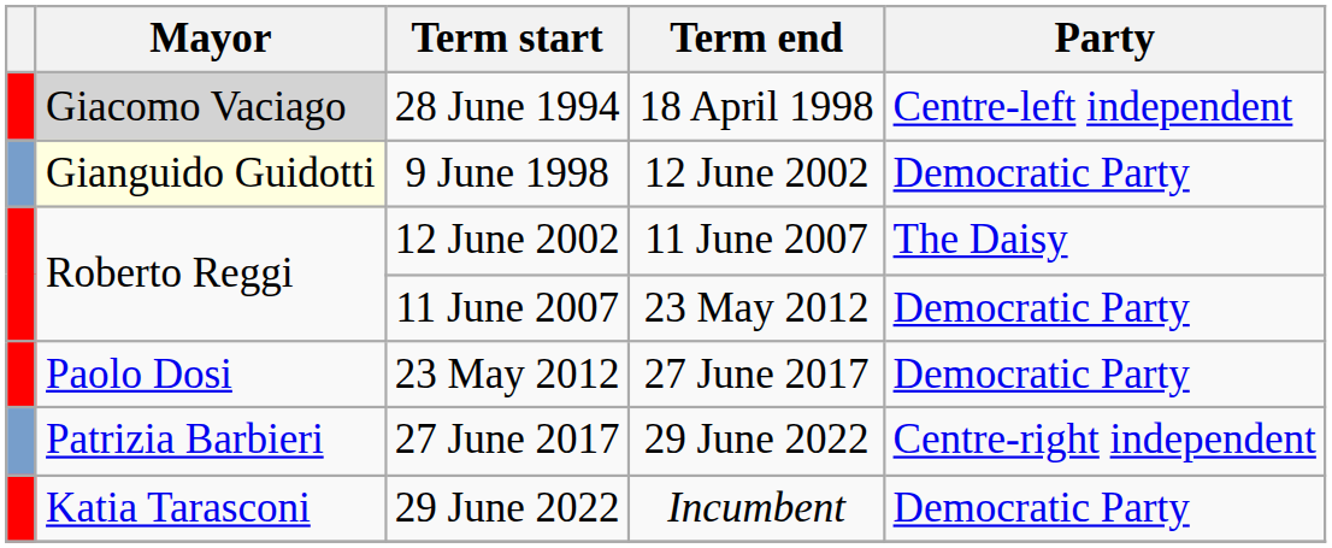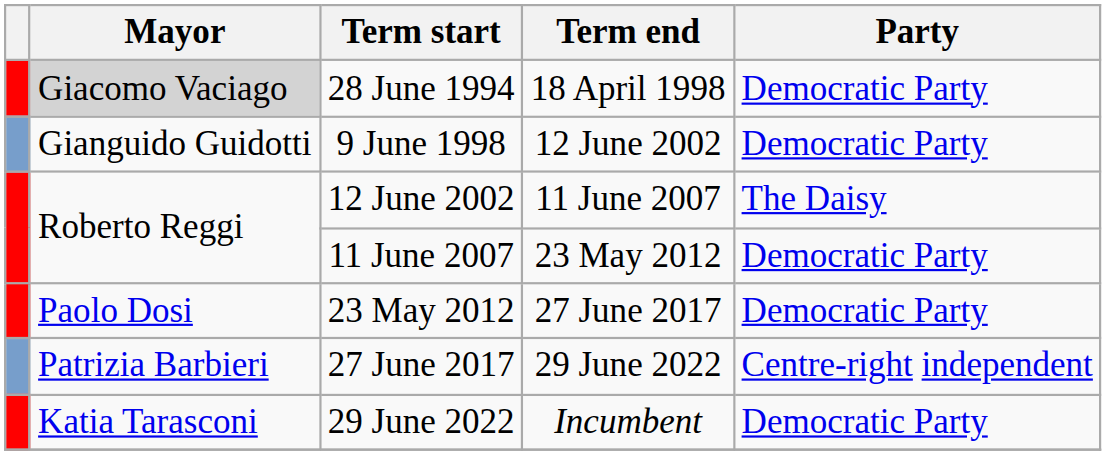28 June 1994 | Party: Centre-left independent -> Democratic Party
9 June 1998 | Mayor: lightyellow background -> no background
